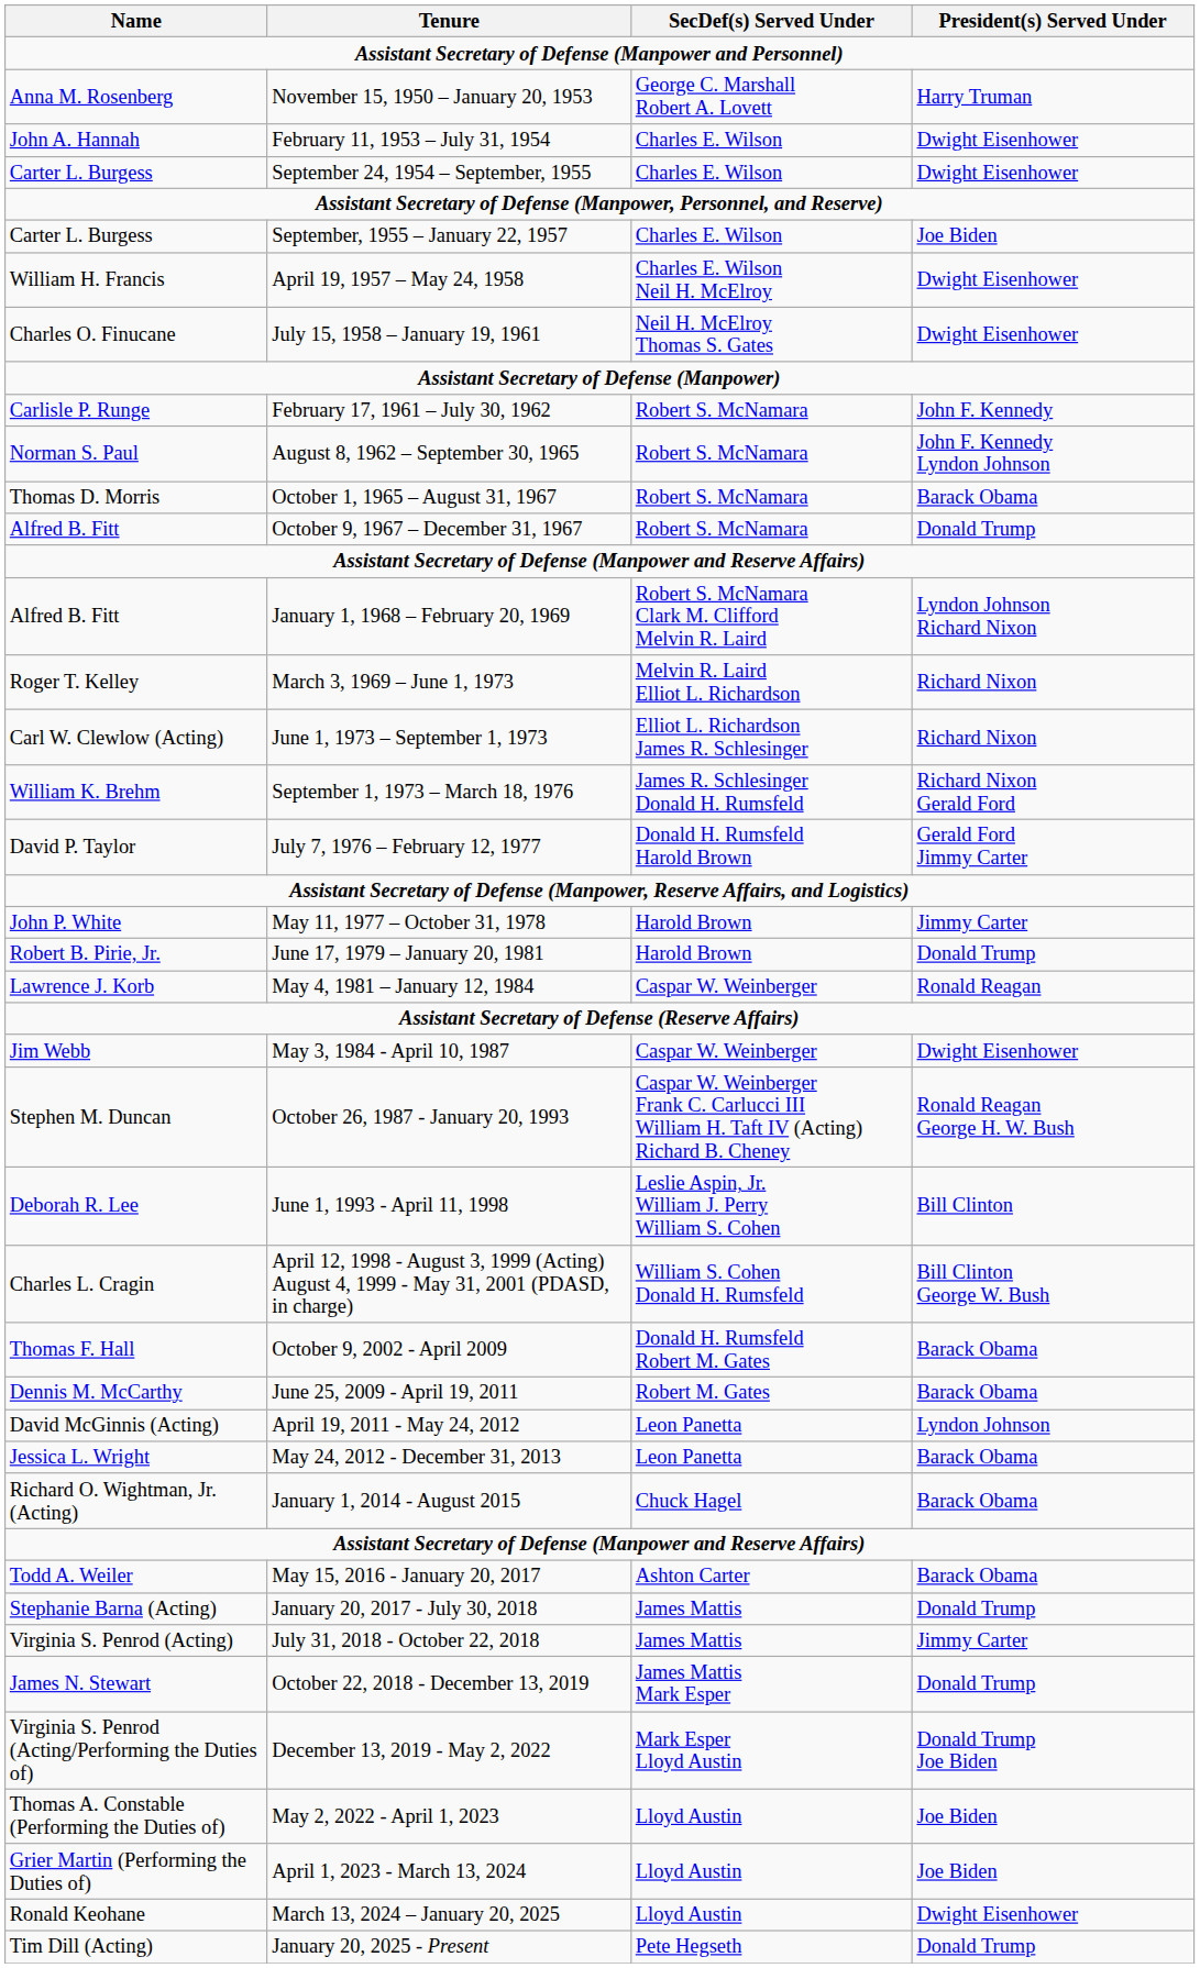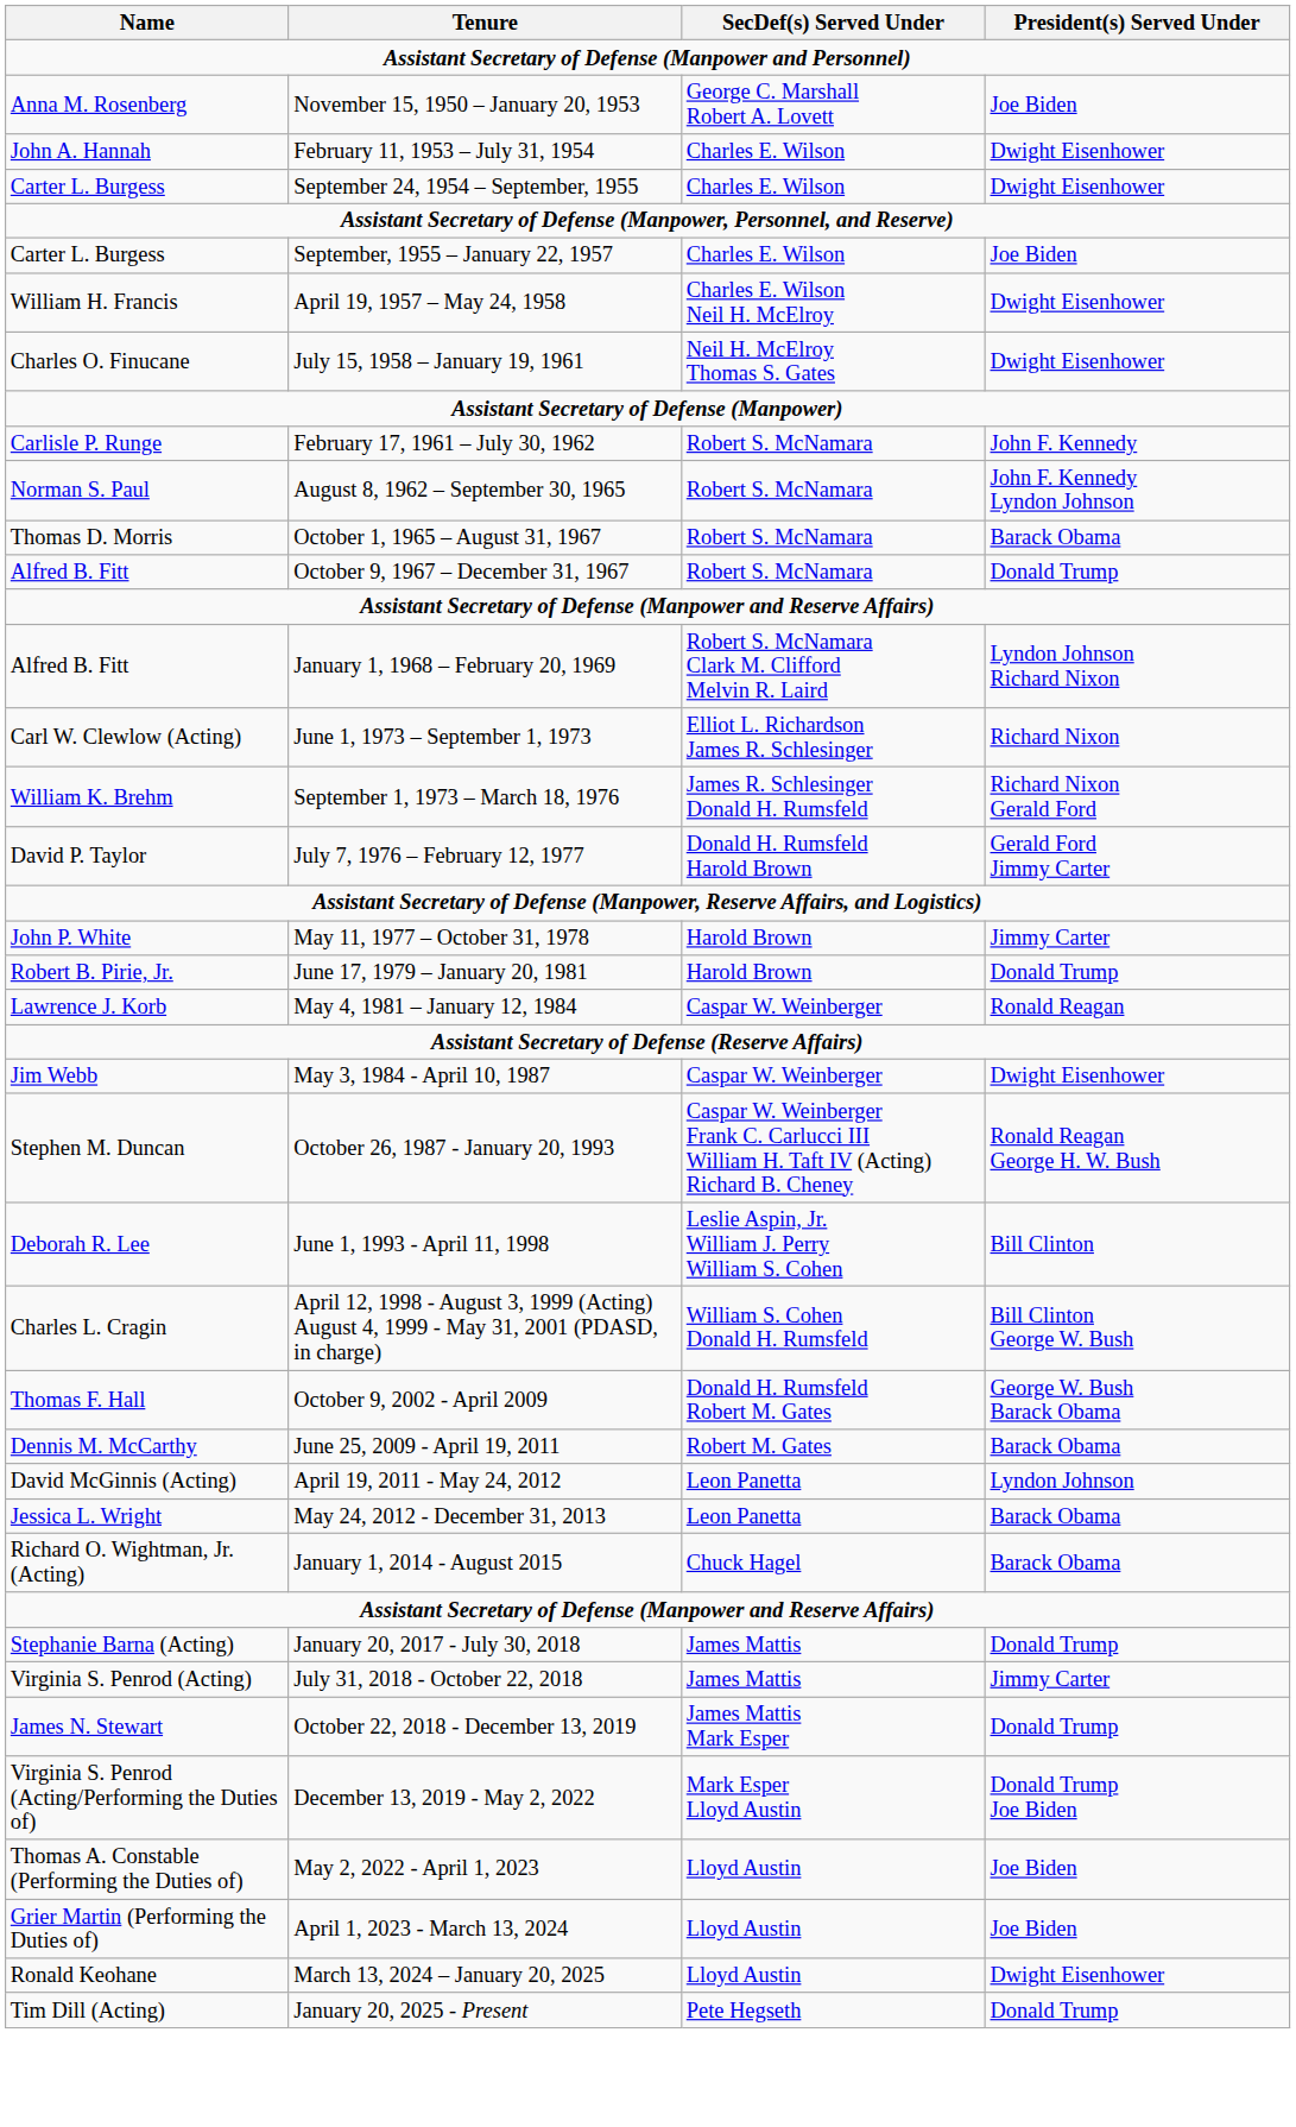November 15, 1950 – January 20, 1953 | President(s) Served Under: Harry Truman -> Joe Biden
- row: Roger T. Kelley | March 3, 1969 – June 1, 1973 | Melvin R. Laird Elliot L. Richardson | Richard Nixon
October 9, 2002 - April 2009 | President(s) Served Under: Barack Obama -> George W. Bush Barack Obama
- row: Todd A. Weiler | May 15, 2016 - January 20, 2017 | Ashton Carter | Barack Obama
